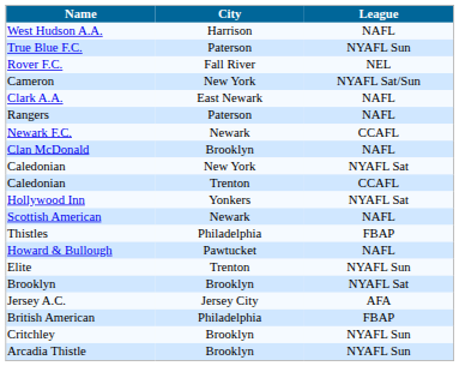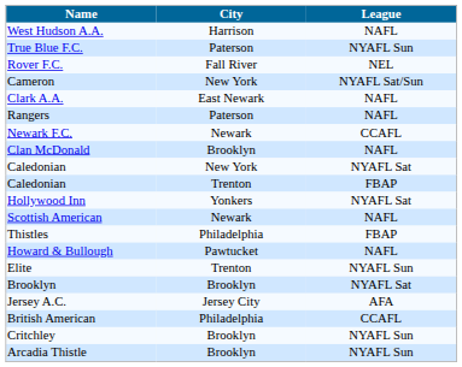Caledonian / Trenton | League: CCAFL -> FBAP
British American | League: FBAP -> CCAFL
